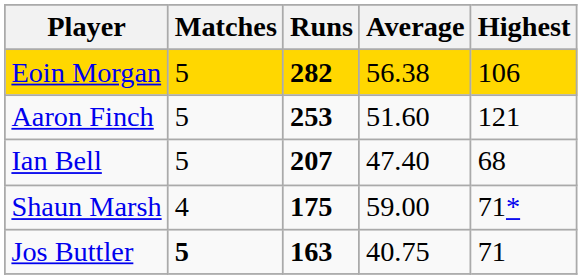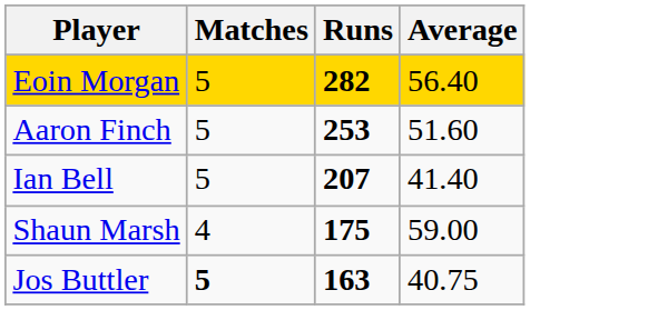- column: Highest | 106 | 121 | 68 | 71* | 71
Eoin Morgan | Average: 56.38 -> 56.40
Ian Bell | Average: 47.40 -> 41.40
